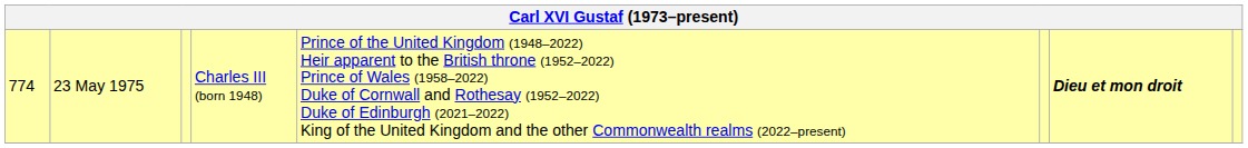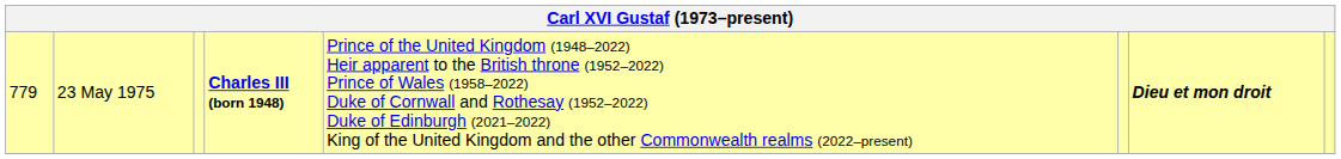23 May 1975 | column 1: 774 -> 779
23 May 1975 | column 4: normal -> bold
